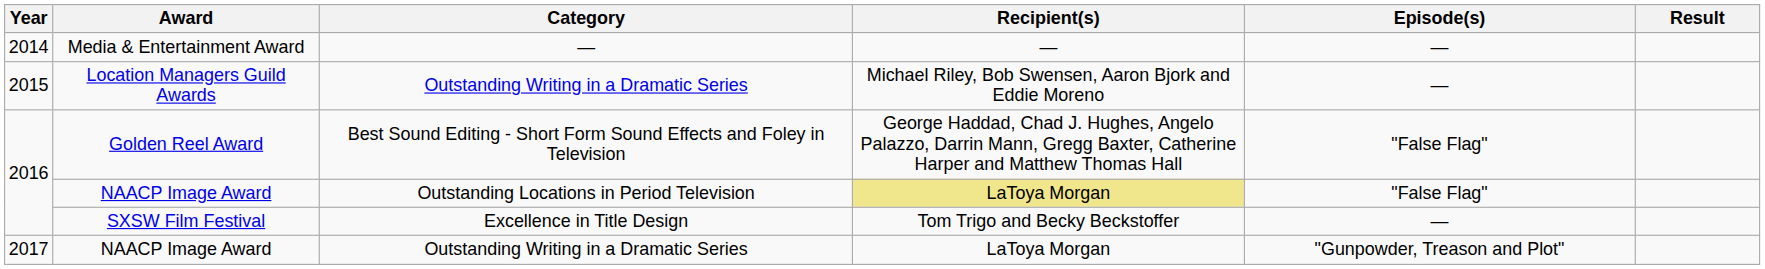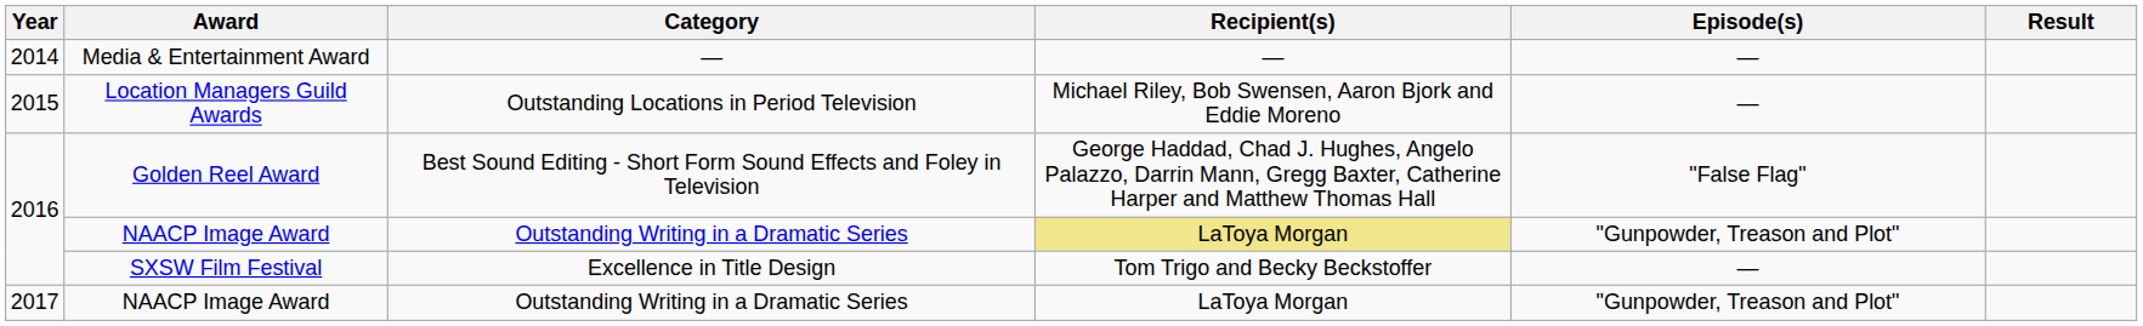Location Managers Guild Awards | Category: Outstanding Writing in a Dramatic Series -> Outstanding Locations in Period Television
2016 / NAACP Image Award | Category: Outstanding Locations in Period Television -> Outstanding Writing in a Dramatic Series
2016 / NAACP Image Award | Episode(s): "False Flag" -> "Gunpowder, Treason and Plot"
